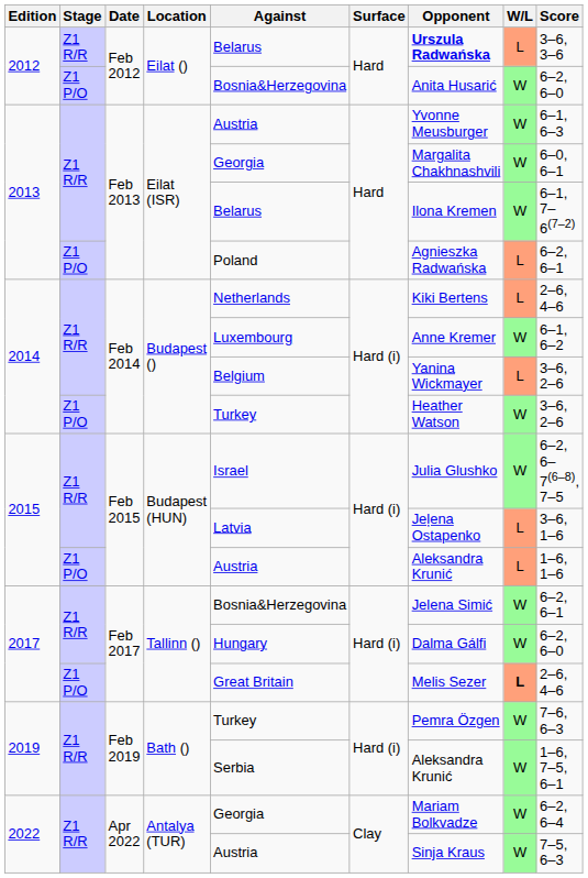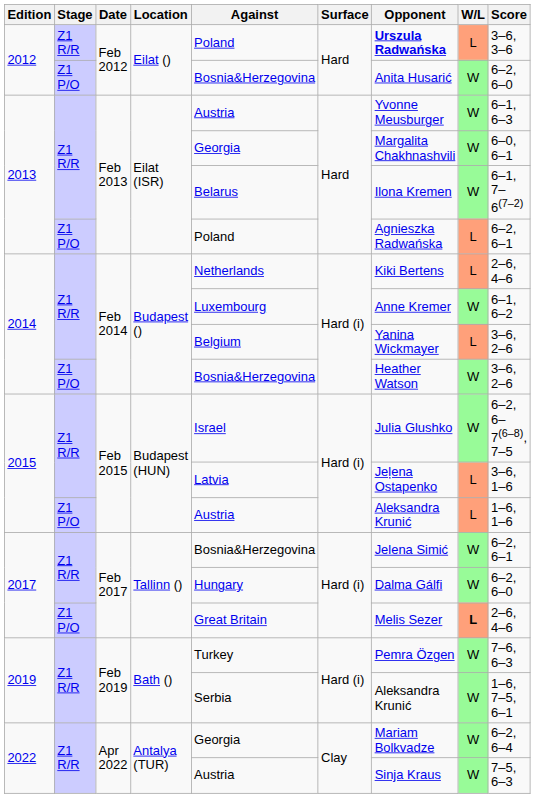2012 / Z1 R/R | Against: Belarus -> Poland
2014 / Z1 P/O | Against: Turkey -> Bosnia&Herzegovina
